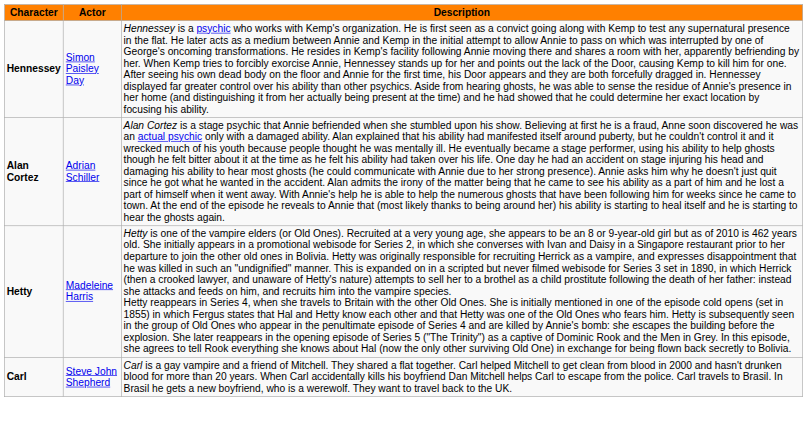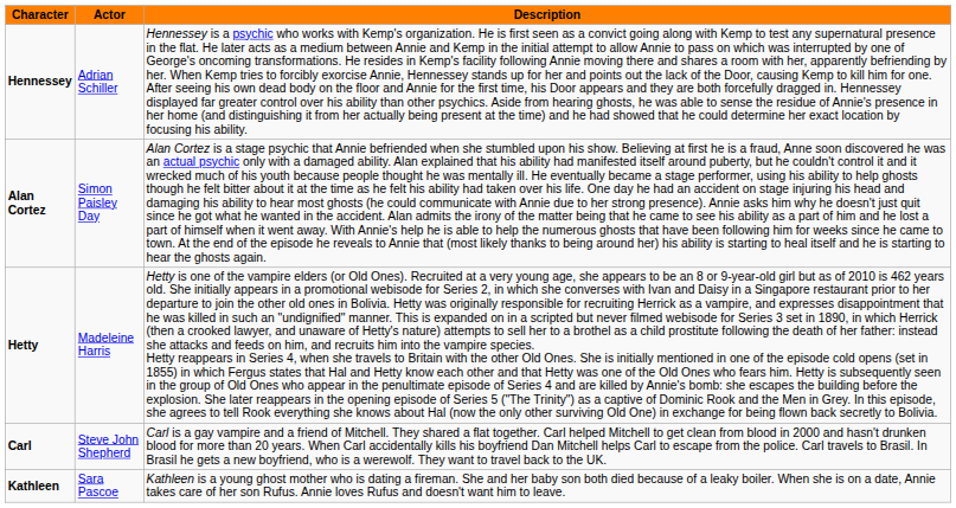Hennessey | Actor: Simon Paisley Day -> Adrian Schiller
Alan Cortez | Actor: Adrian Schiller -> Simon Paisley Day
+ row: Kathleen | Sara Pascoe | Kathleen is a young ghost mother who is dating a fireman. She and her baby son both died because of a leaky boiler. When she is on a date, Annie takes care of her son Rufus. Annie loves Rufus and doesn't want him to leave.
